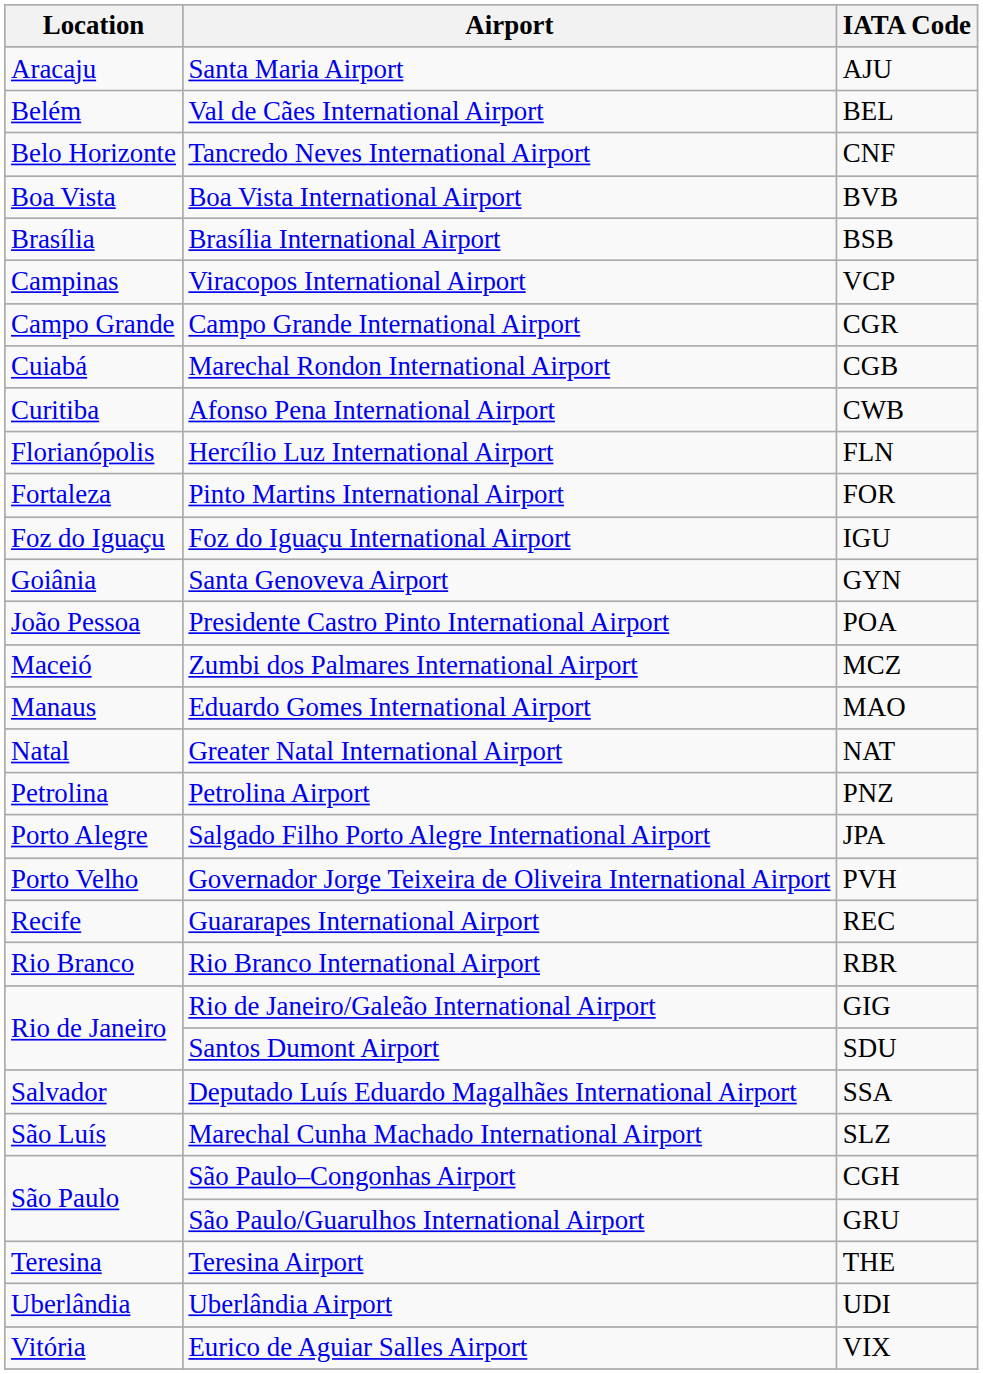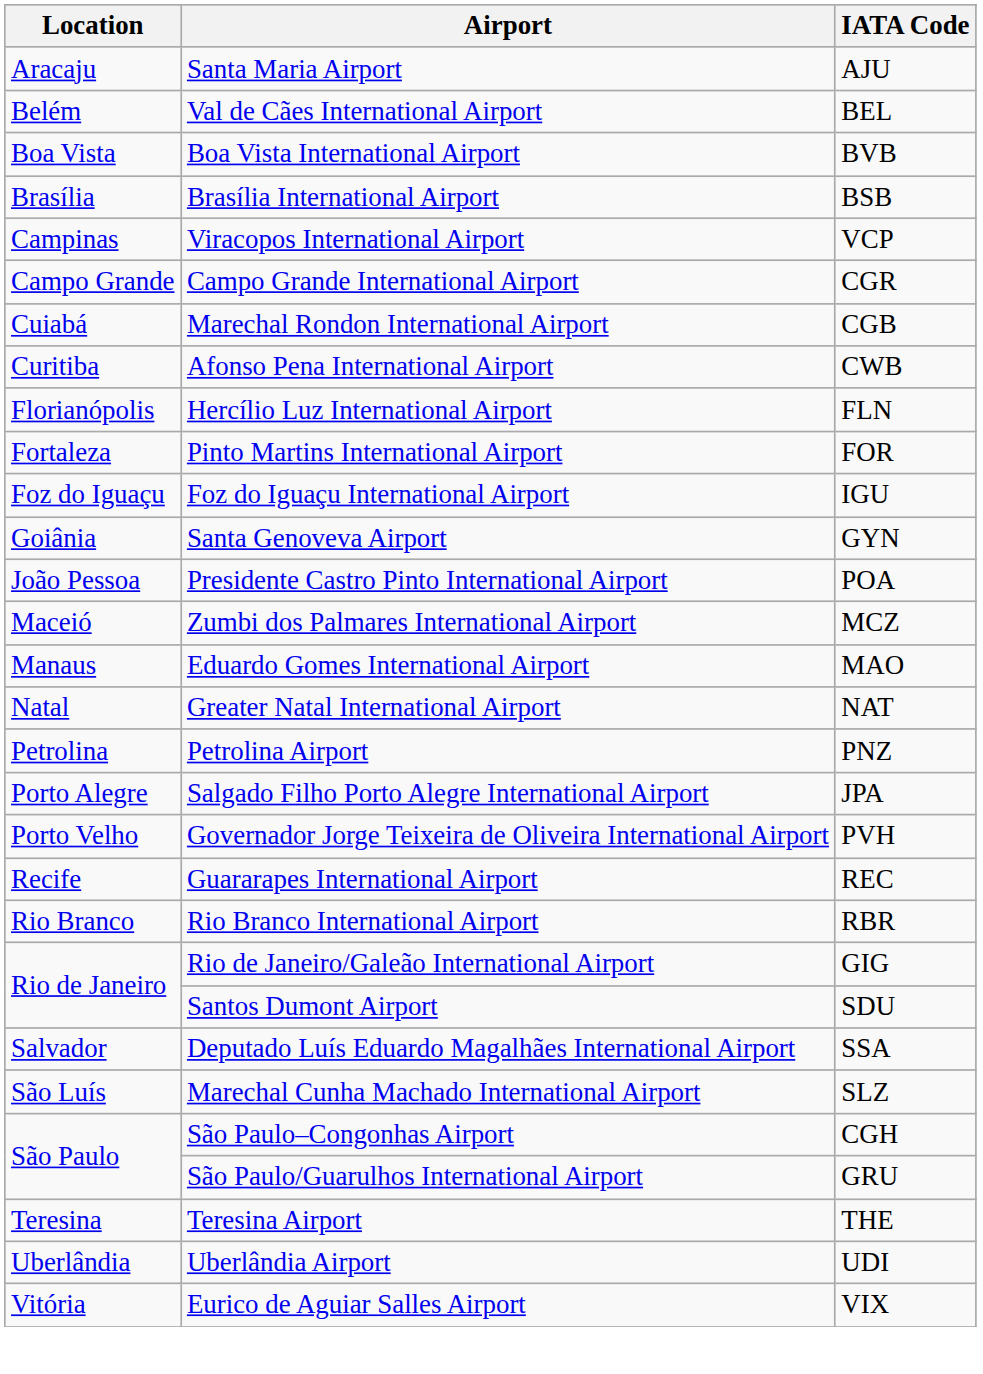- row: Belo Horizonte | Tancredo Neves International Airport | CNF
